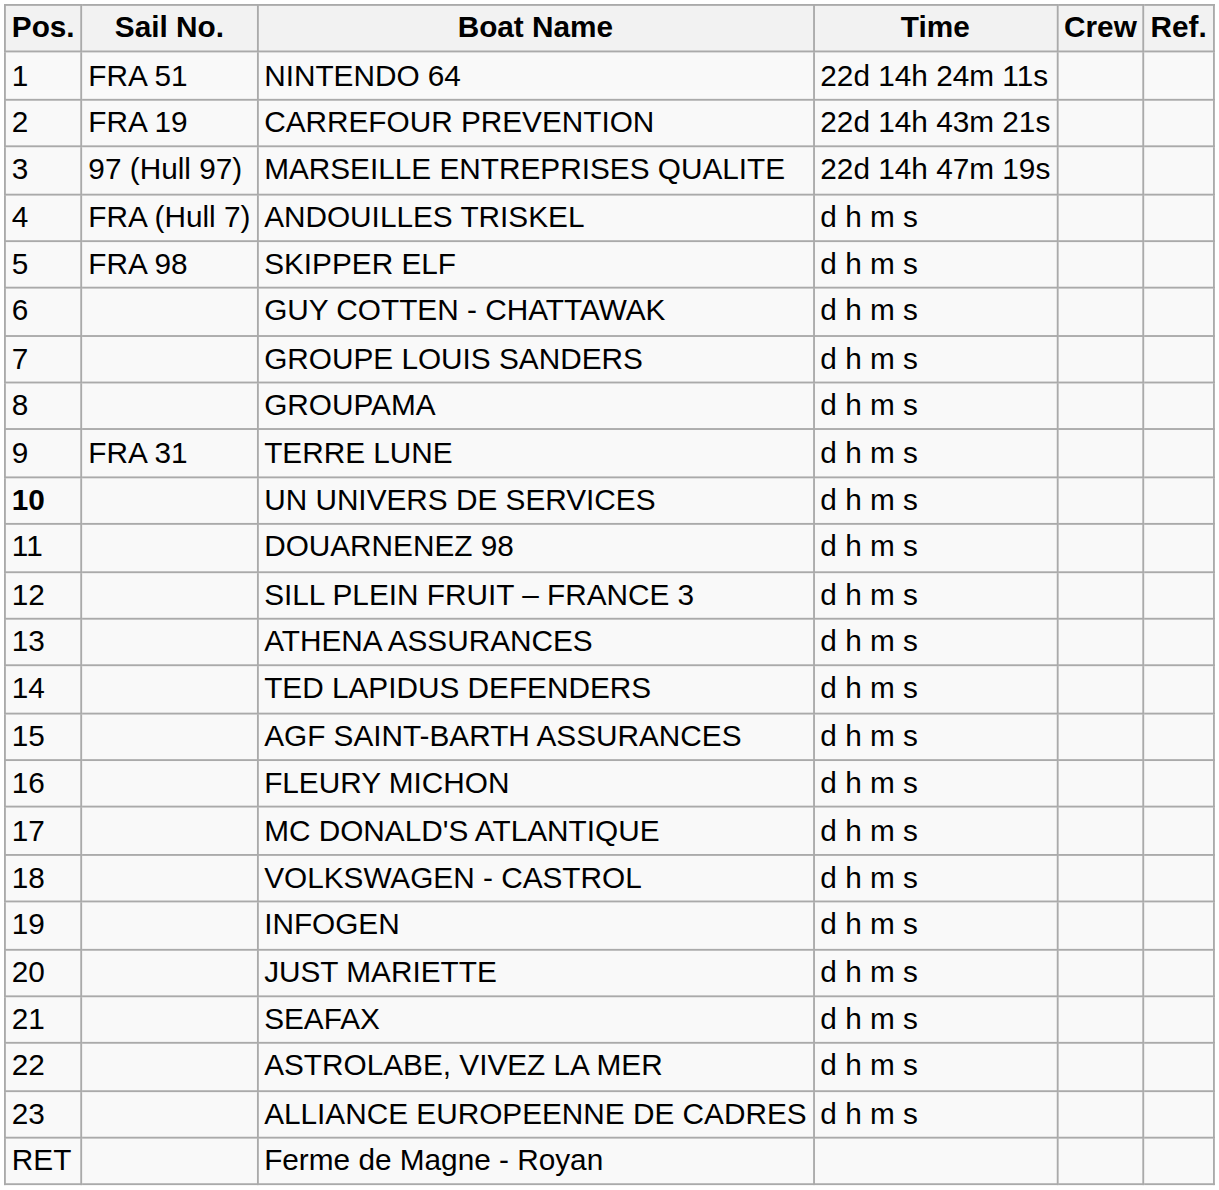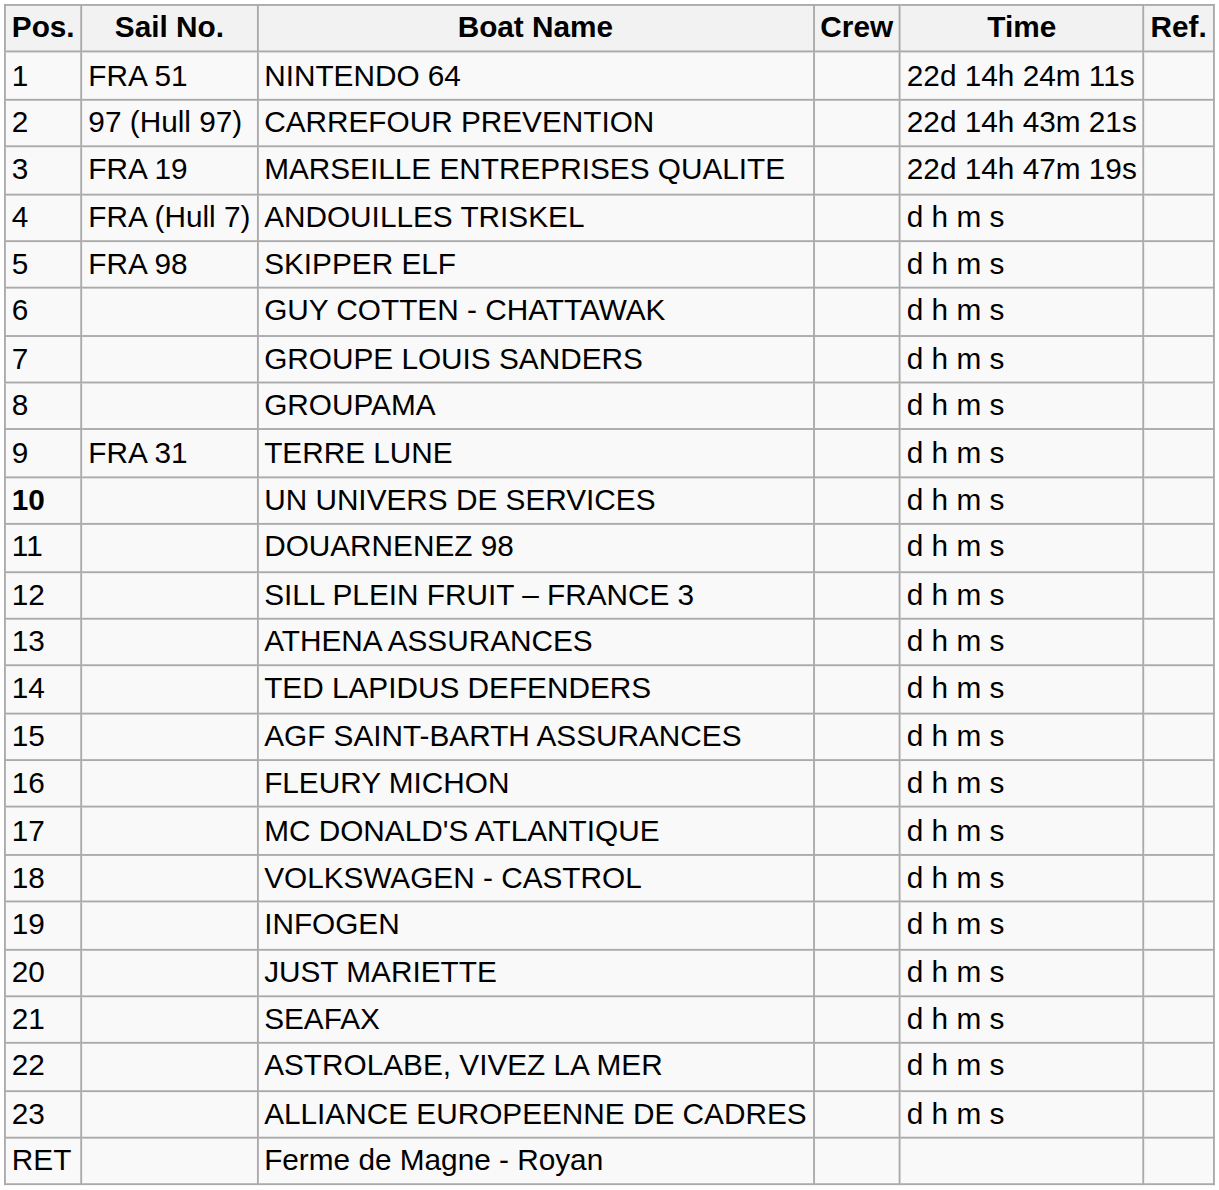columns swapped: Crew <-> Time
CARREFOUR PREVENTION | Sail No.: FRA 19 -> 97 (Hull 97)
MARSEILLE ENTREPRISES QUALITE | Sail No.: 97 (Hull 97) -> FRA 19
